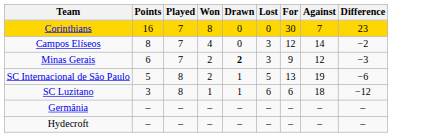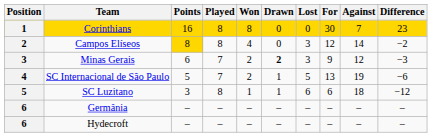+ column: Position | 1 | 2 | 3 | 4 | 5 | 6 | 6
Corinthians | Played: 7 -> 8
Campos Elíseos | Points: no background -> gold background
Campos Elíseos | Played: 7 -> 8
SC Internacional de São Paulo | Played: 8 -> 7
